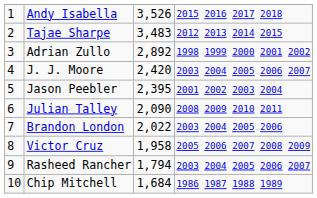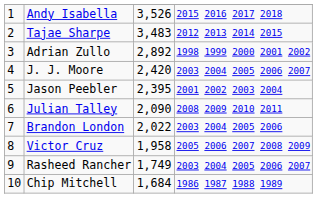Rasheed Rancher | column 3: 1,794 -> 1,749
